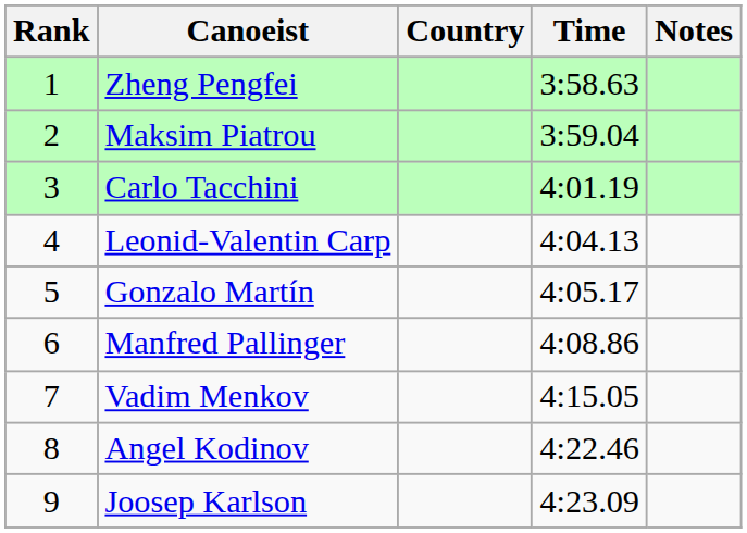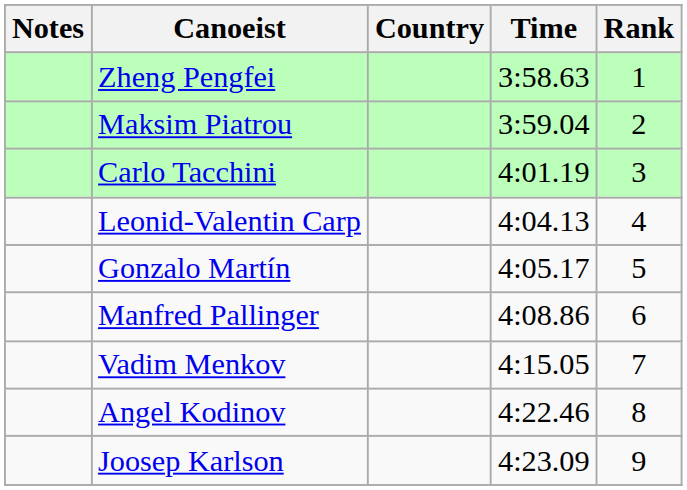columns swapped: Rank <-> Notes
